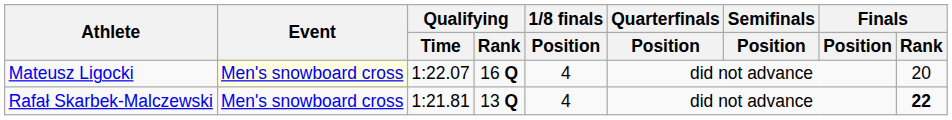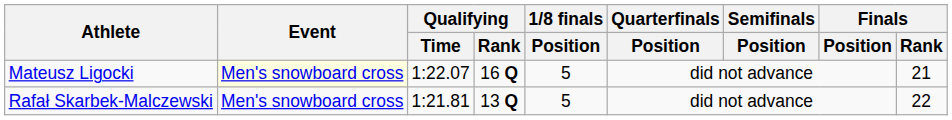Mateusz Ligocki | 1/8 finals / Position: 4 -> 5
Mateusz Ligocki | Finals / Rank: 20 -> 21
Rafał Skarbek-Malczewski | 1/8 finals / Position: 4 -> 5
Rafał Skarbek-Malczewski | Finals / Rank: bold -> normal
